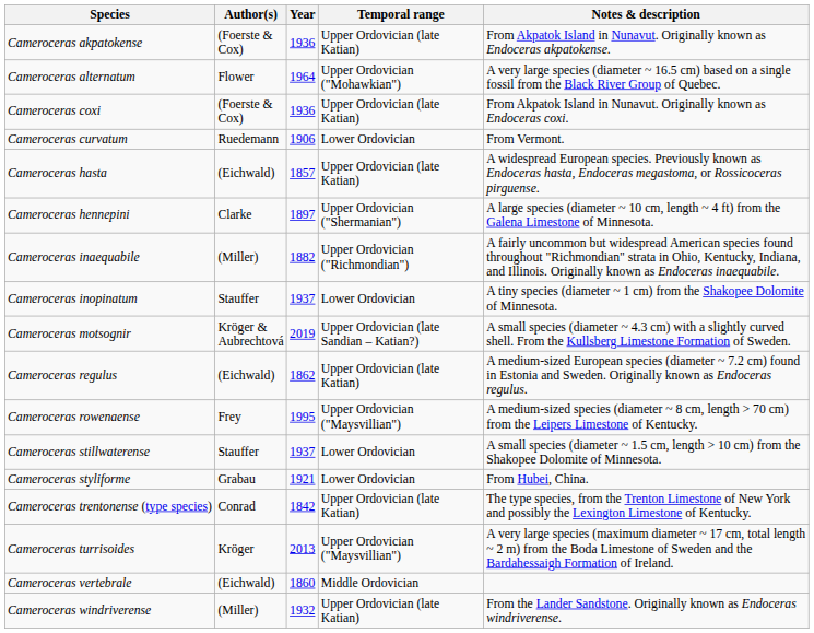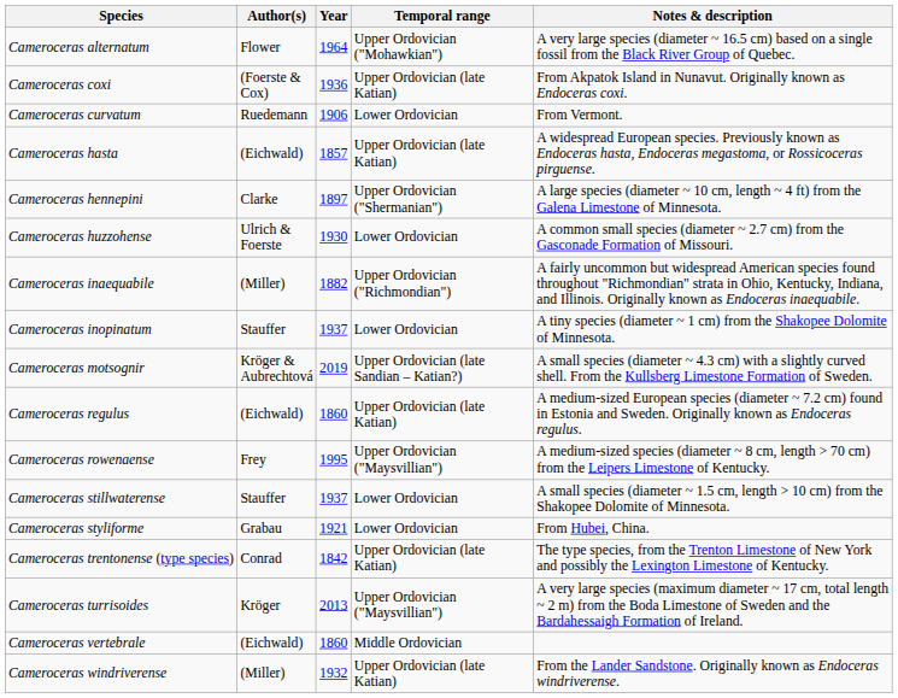- row: Cameroceras akpatokense | (Foerste & Cox) | 1936 | Upper Ordovician (late Katian) | From Akpatok Island in Nunavut. Originally known as Endoceras akpatokense.
+ row: Cameroceras huzzohense | Ulrich & Foerste | 1930 | Lower Ordovician | A common small species (diameter ~ 2.7 cm) from the Gasconade Formation of Missouri.
Cameroceras regulus | Year: 1862 -> 1860
